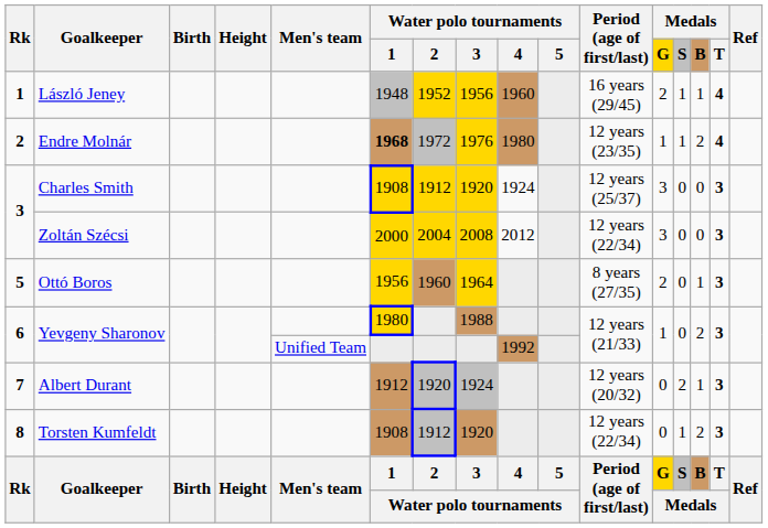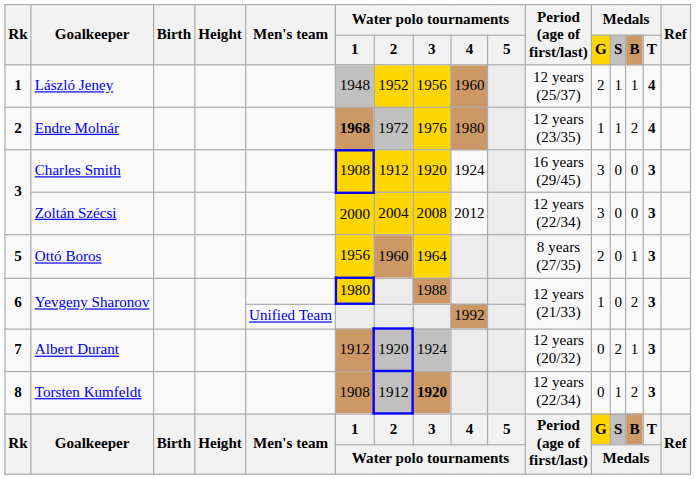László Jeney | Period (age of first/last): 16 years (29/45) -> 12 years (25/37)
Charles Smith | Period (age of first/last): 12 years (25/37) -> 16 years (29/45)
Torsten Kumfeldt | Water polo tournaments / 3: normal -> bold
